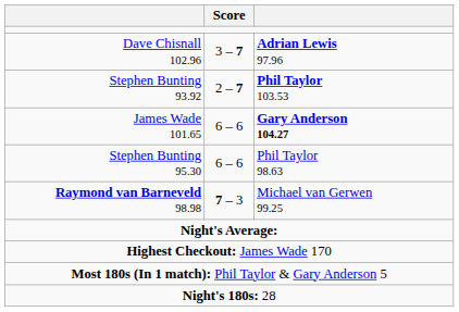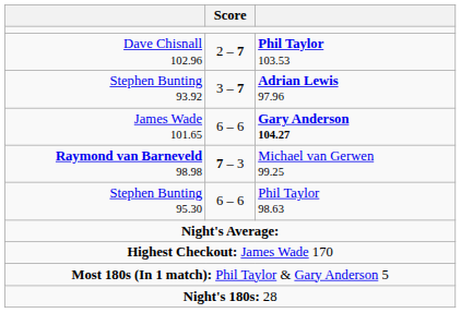Dave Chisnall 102.96 | Score: 3 – 7 -> 2 – 7
Dave Chisnall 102.96 | column 3: Adrian Lewis 97.96 -> Phil Taylor 103.53
Stephen Bunting 93.92 | Score: 2 – 7 -> 3 – 7
Stephen Bunting 93.92 | column 3: Phil Taylor 103.53 -> Adrian Lewis 97.96
rows swapped: Raymond van Barneveld 98.98 <-> Stephen Bunting 95.30
